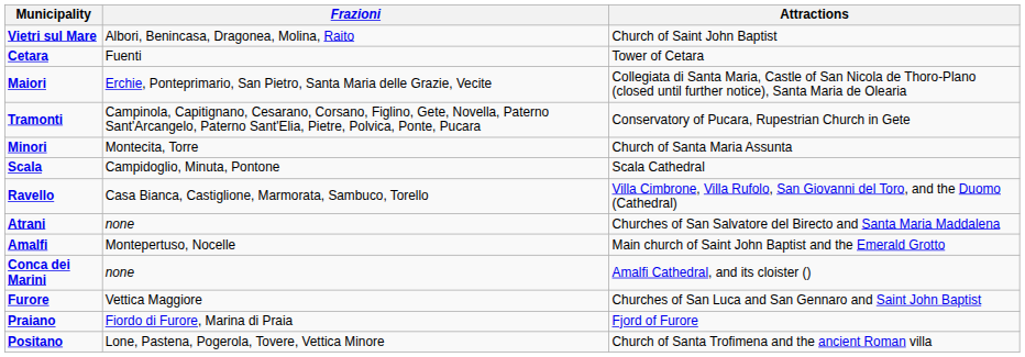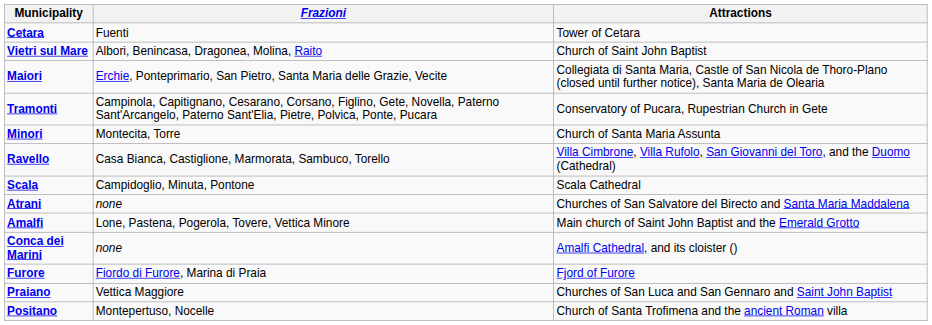rows swapped: Vietri sul Mare <-> Cetara
rows swapped: Ravello <-> Scala
Amalfi | Frazioni: Montepertuso, Nocelle -> Lone, Pastena, Pogerola, Tovere, Vettica Minore
Furore | Frazioni: Vettica Maggiore -> Fiordo di Furore, Marina di Praia
Furore | Attractions: Churches of San Luca and San Gennaro and Saint John Baptist -> Fjord of Furore
Praiano | Frazioni: Fiordo di Furore, Marina di Praia -> Vettica Maggiore
Praiano | Attractions: Fjord of Furore -> Churches of San Luca and San Gennaro and Saint John Baptist
Positano | Frazioni: Lone, Pastena, Pogerola, Tovere, Vettica Minore -> Montepertuso, Nocelle
